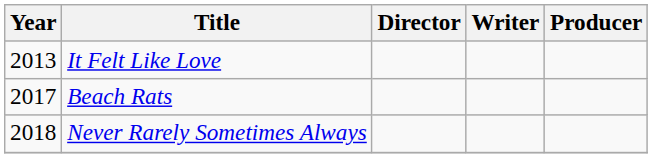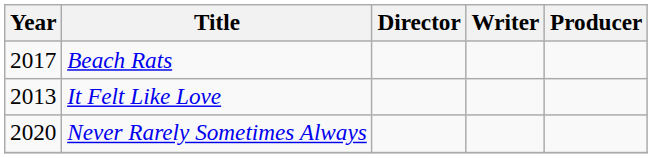rows swapped: It Felt Like Love <-> Beach Rats
Never Rarely Sometimes Always | Year: 2018 -> 2020
